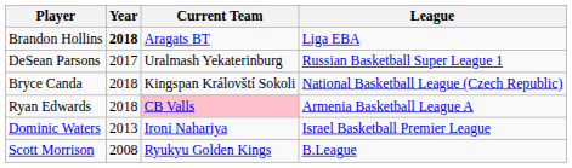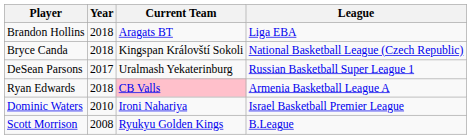Brandon Hollins | Year: bold -> normal
rows swapped: Bryce Canda <-> DeSean Parsons
Dominic Waters | Year: 2013 -> 2010
